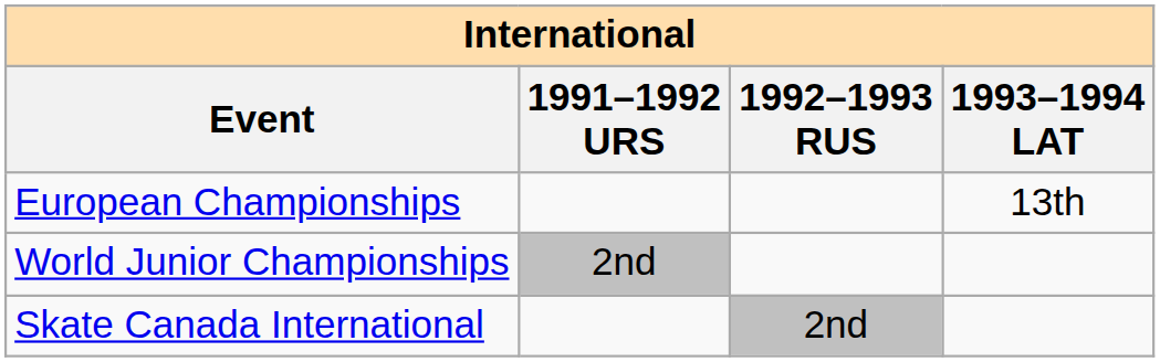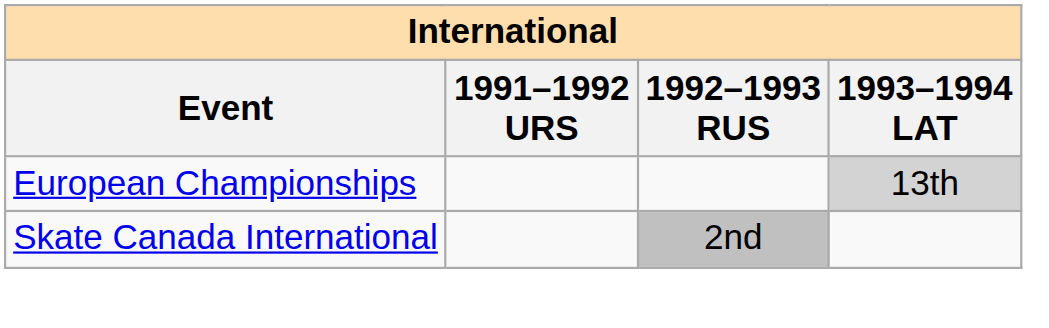European Championships | 1993–1994 LAT: no background -> lightgrey background
- row: World Junior Championships | 2nd
